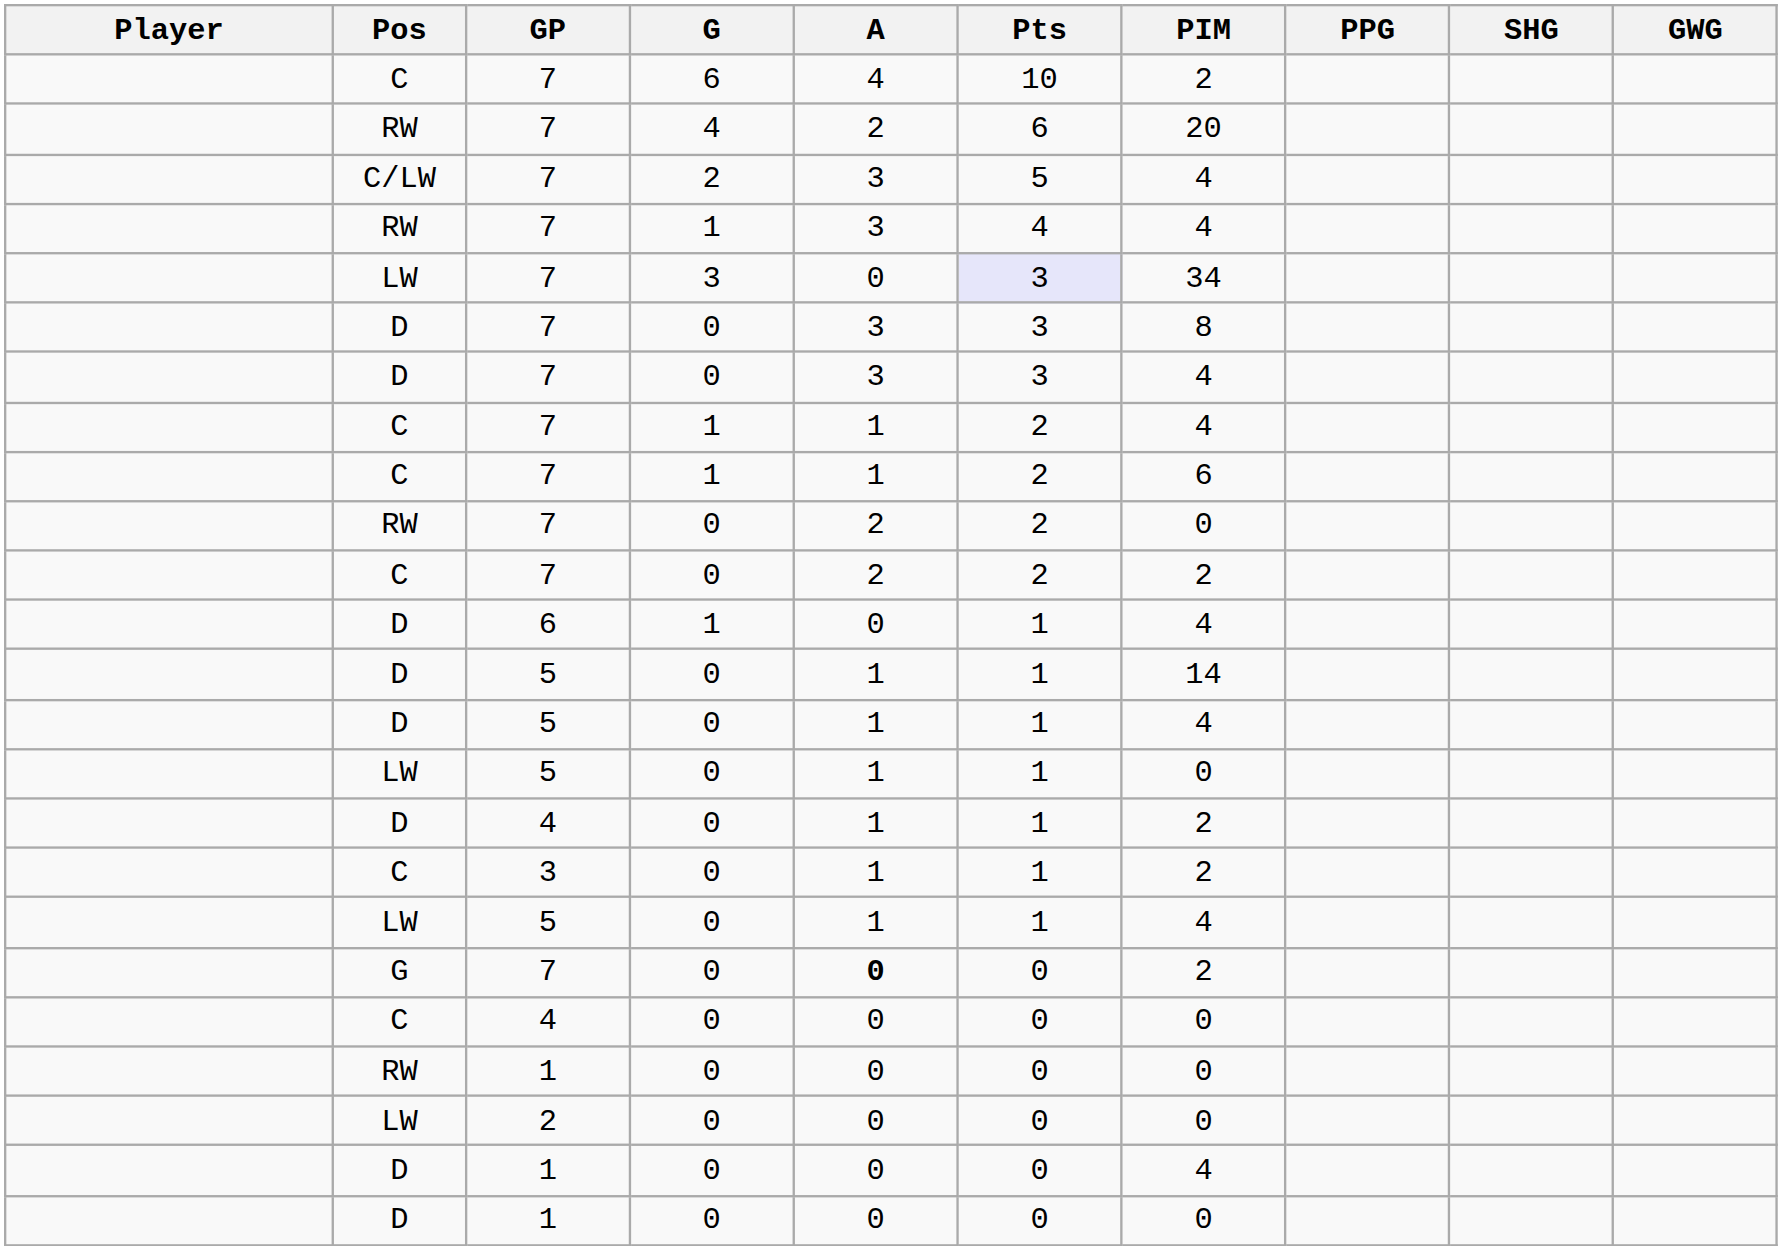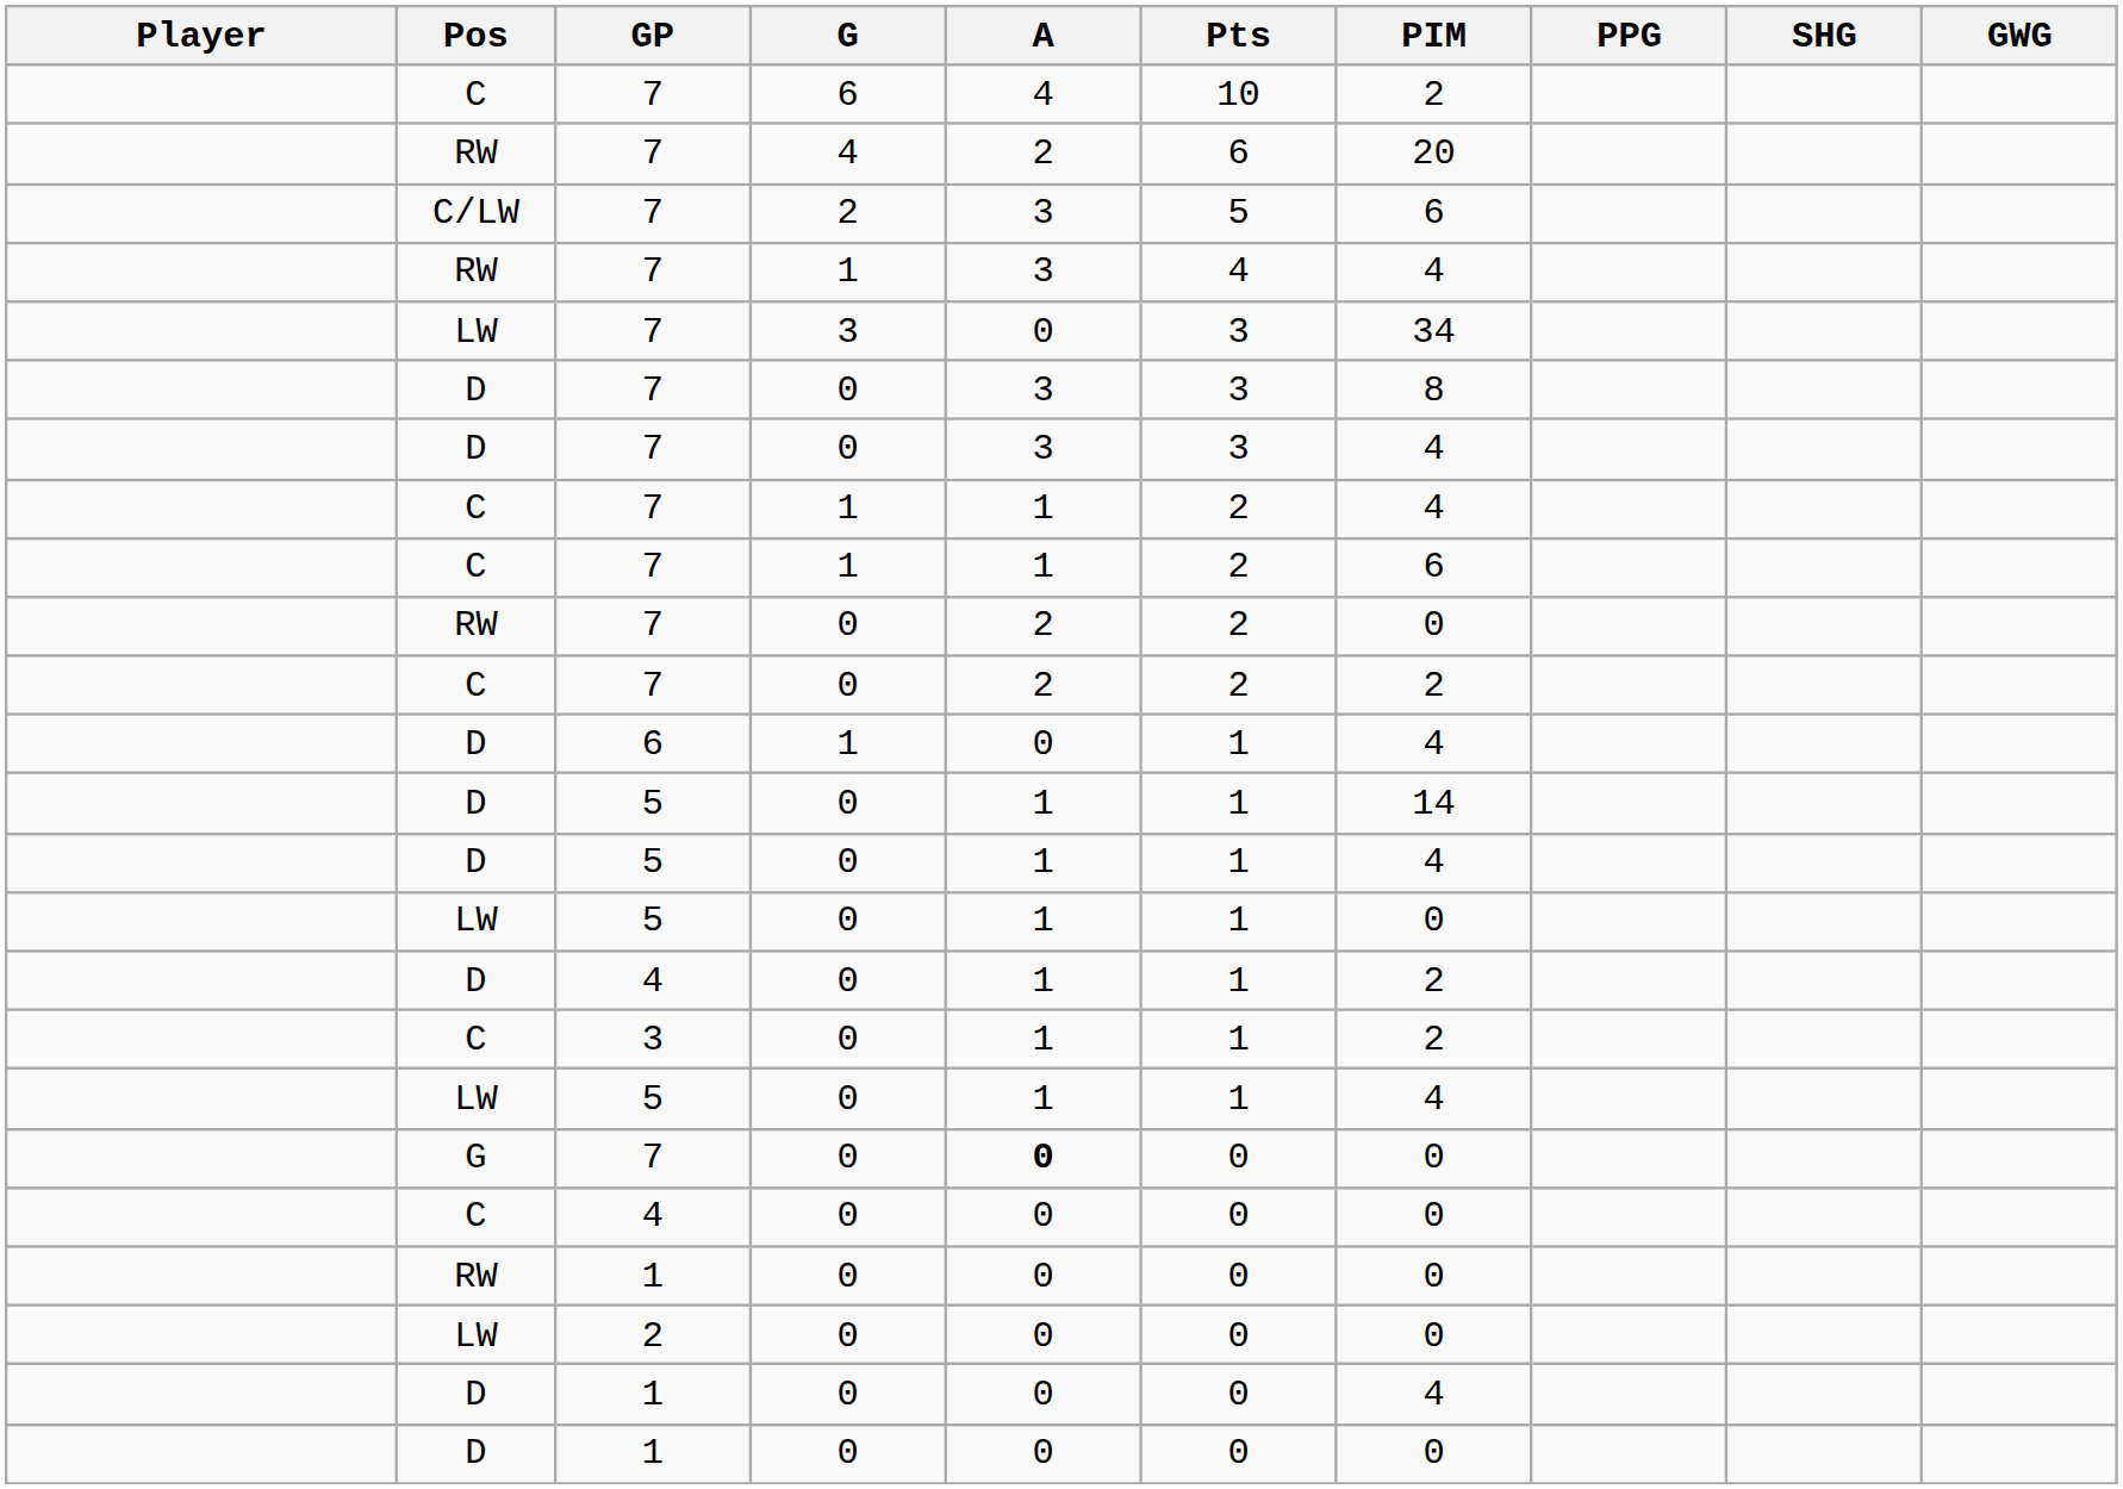C/LW / 7 | PIM: 4 -> 6
LW / 7 | Pts: lavender background -> no background
G / 7 | PIM: 2 -> 0
